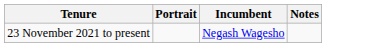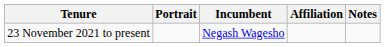+ column: Affiliation
